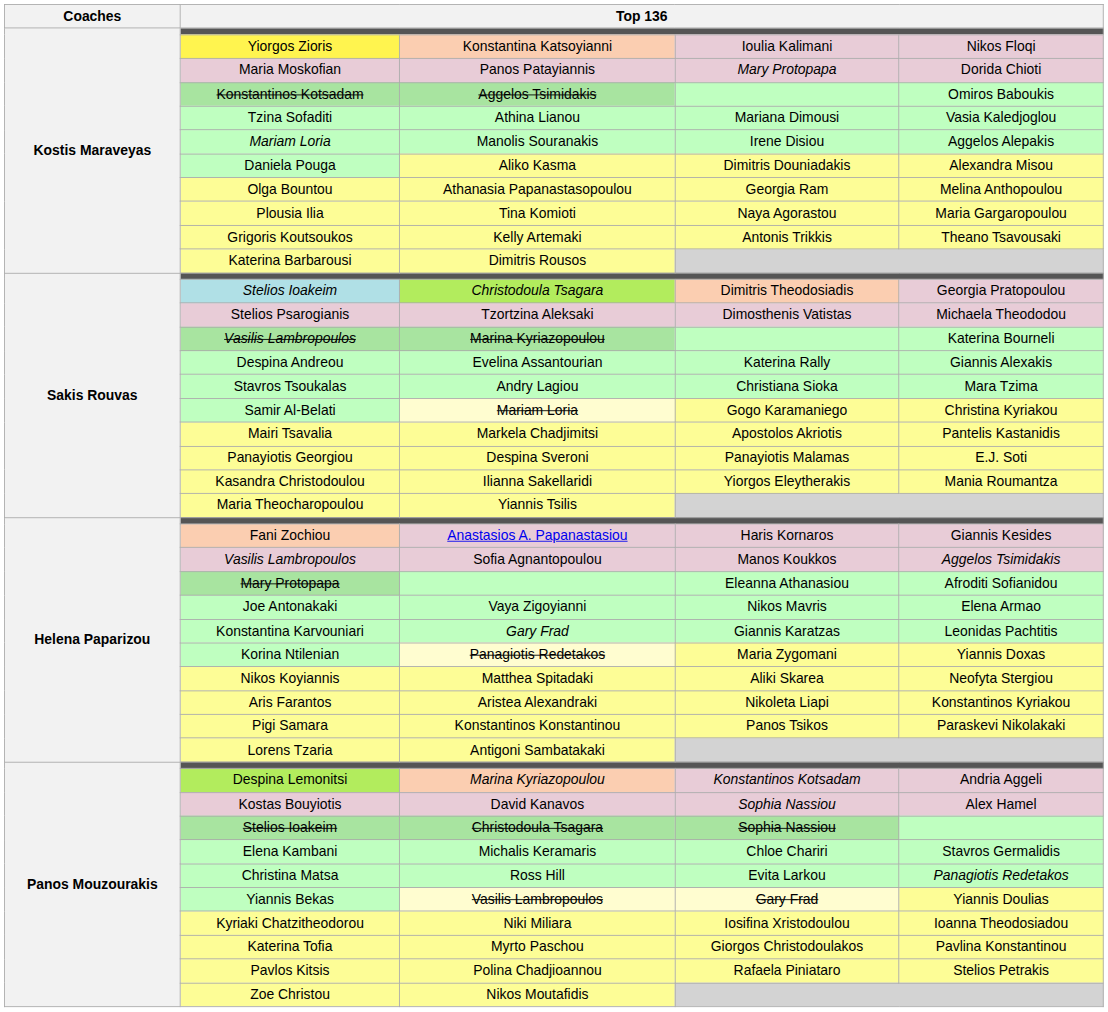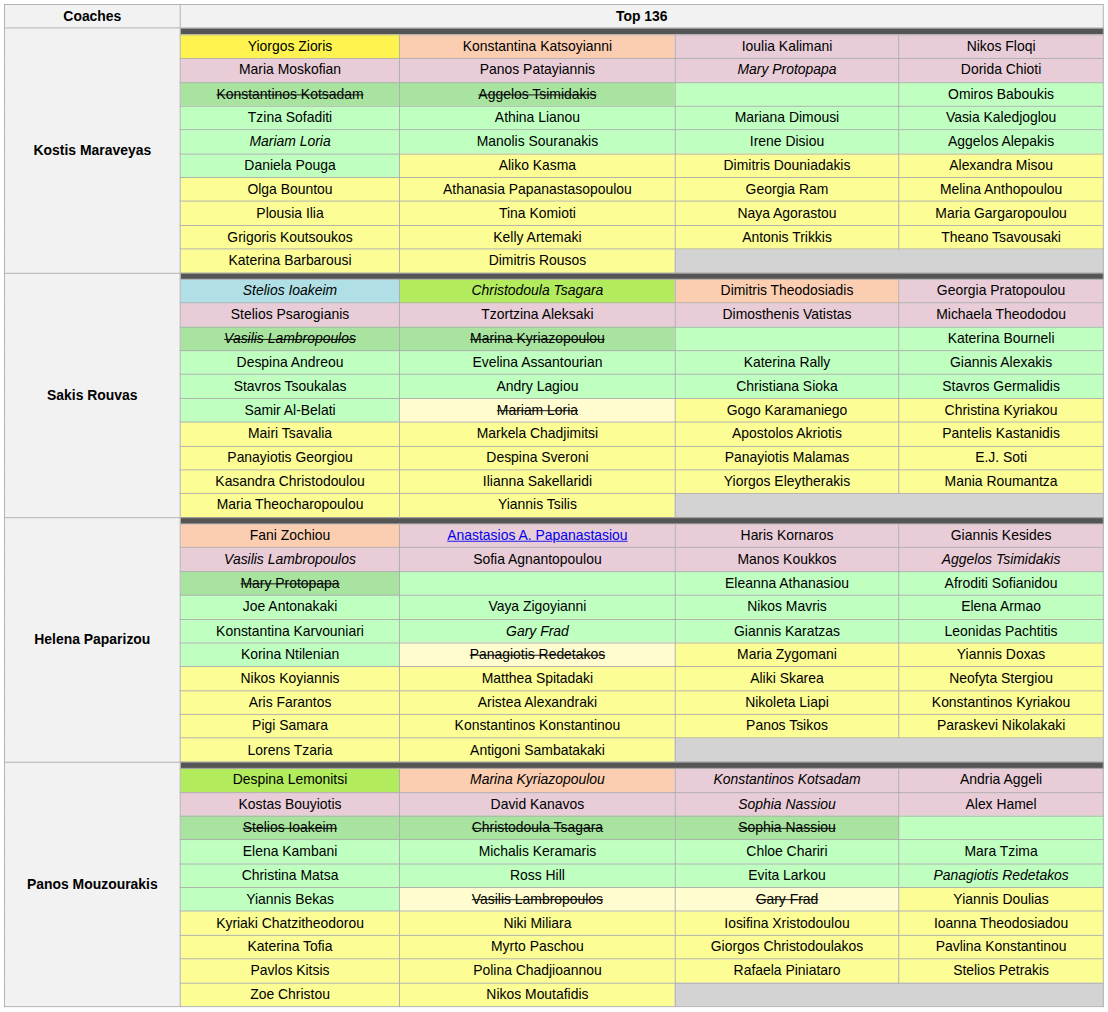Stavros Tsoukalas | column 5: Mara Tzima -> Stavros Germalidis
Elena Kambani | column 5: Stavros Germalidis -> Mara Tzima
